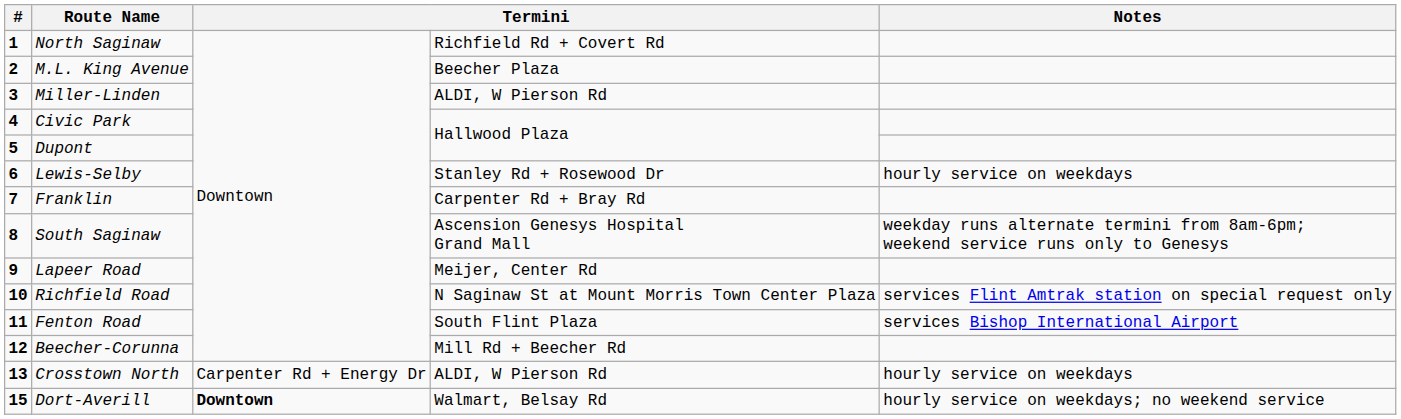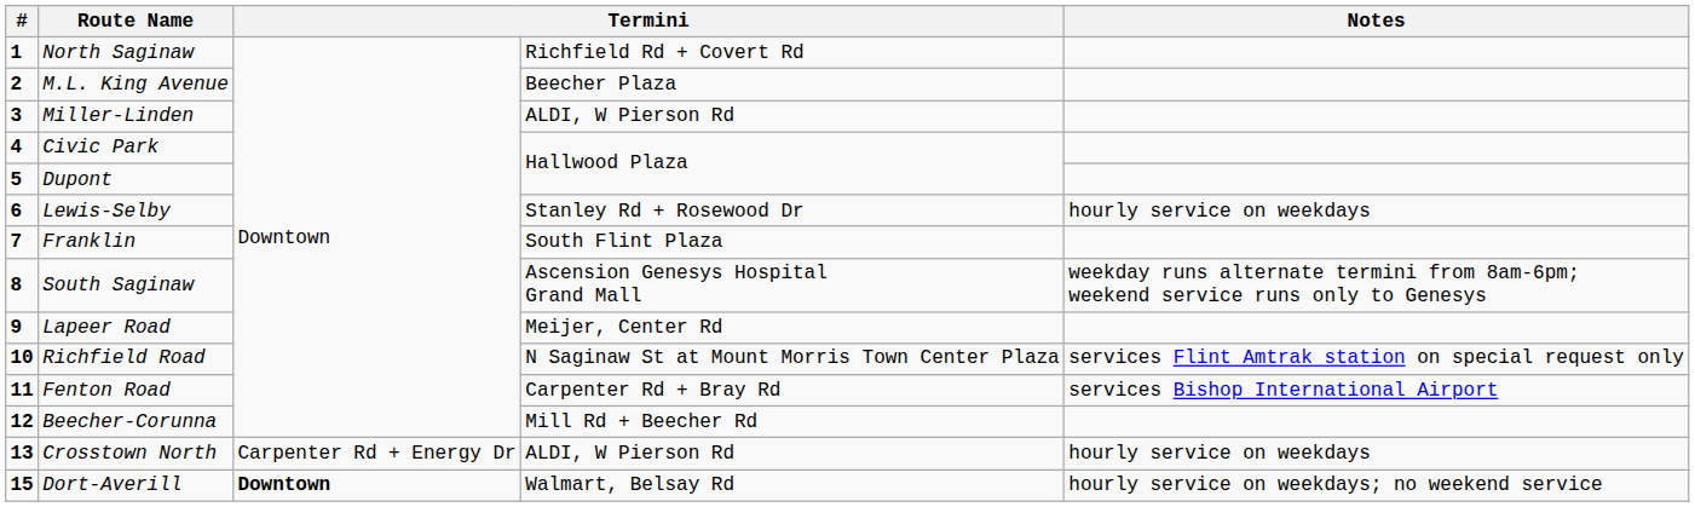Franklin | column 4: Carpenter Rd + Bray Rd -> South Flint Plaza
Fenton Road | column 4: South Flint Plaza -> Carpenter Rd + Bray Rd
